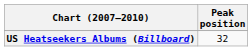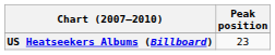US Heatseekers Albums (Billboard) | Peak position: 32 -> 23
